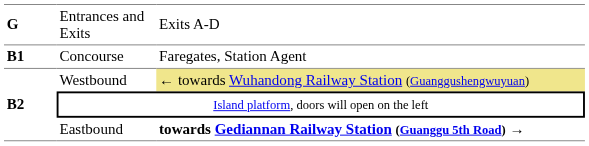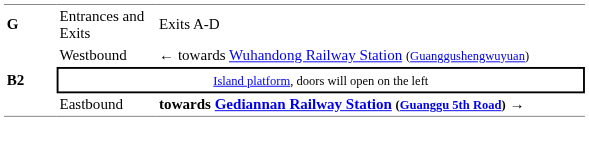- row: B1 | Concourse | Faregates, Station Agent
Westbound | column 3: khaki background -> no background
